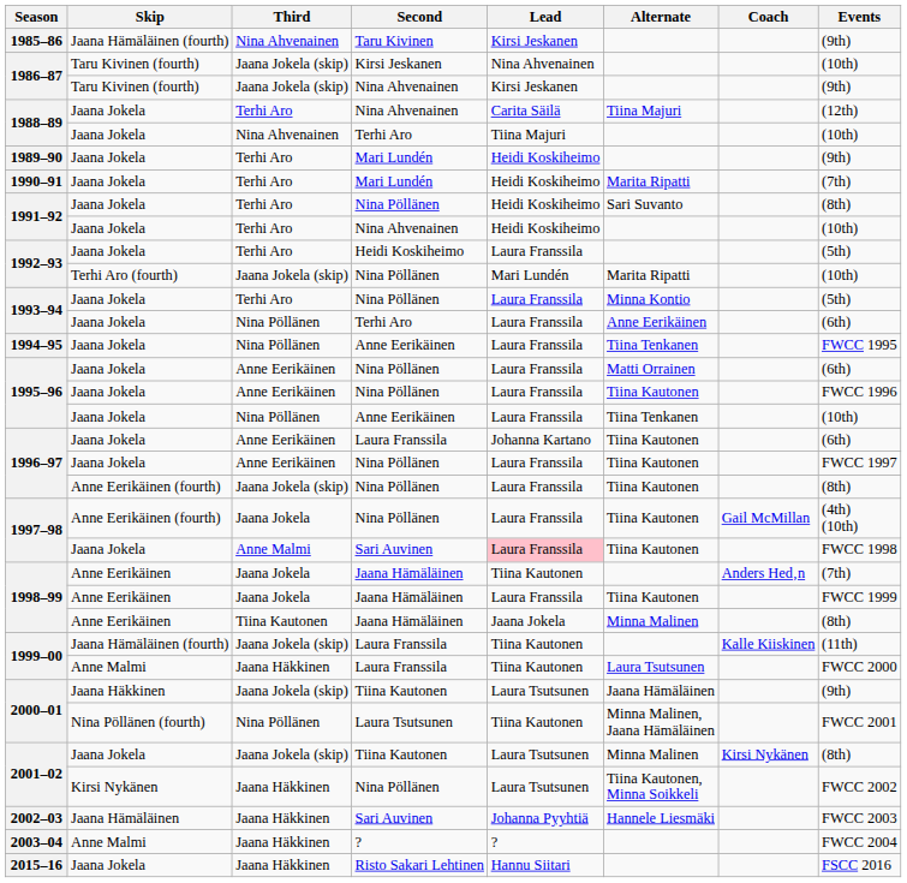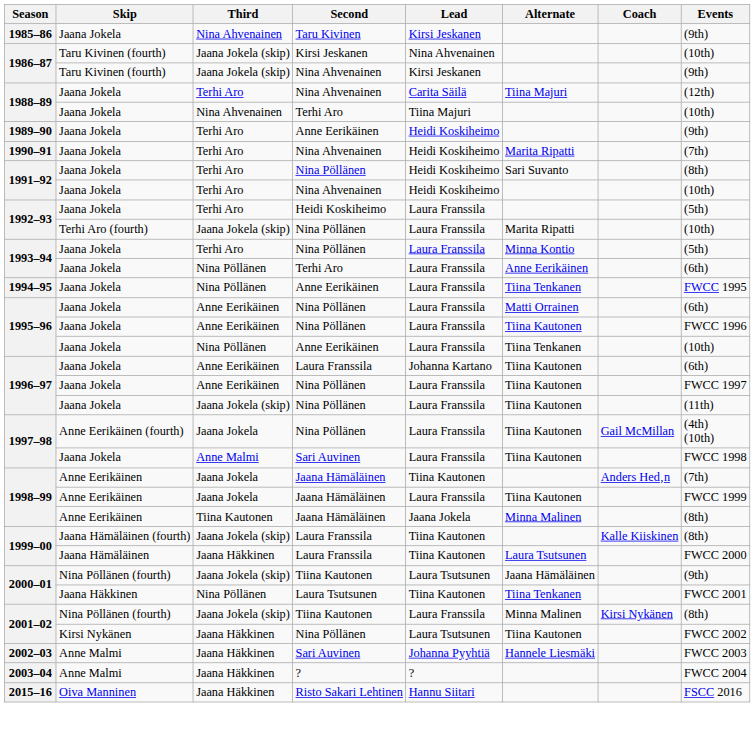1985–86 | Skip: Jaana Hämäläinen (fourth) -> Jaana Jokela
1989–90 | Second: Mari Lundén -> Anne Eerikäinen
1990–91 | Second: Mari Lundén -> Nina Ahvenainen
1992–93 / Jaana Jokela (skip) | Lead: Mari Lundén -> Laura Franssila
1996–97 / Jaana Jokela (skip) | Skip: Anne Eerikäinen (fourth) -> Jaana Jokela
1996–97 / Jaana Jokela (skip) | Events: (8th) -> (11th)
1997–98 / Anne Malmi | Lead: pink background -> no background
1999–00 / Jaana Jokela (skip) | Events: (11th) -> (8th)
1999–00 / Jaana Häkkinen | Skip: Anne Malmi -> Jaana Hämäläinen
2000–01 / Jaana Jokela (skip) | Skip: Jaana Häkkinen -> Nina Pöllänen (fourth)
2000–01 / Nina Pöllänen | Skip: Nina Pöllänen (fourth) -> Jaana Häkkinen
2000–01 / Nina Pöllänen | Alternate: Minna Malinen, Jaana Hämäläinen -> Tiina Tenkanen
2001–02 / Jaana Jokela (skip) | Skip: Jaana Jokela -> Nina Pöllänen (fourth)
2001–02 / Jaana Jokela (skip) | Lead: Laura Tsutsunen -> Laura Franssila
2001–02 / Jaana Häkkinen | Alternate: Tiina Kautonen, Minna Soikkeli -> Tiina Kautonen
2002–03 | Skip: Jaana Hämäläinen -> Anne Malmi
2015–16 | Skip: Jaana Jokela -> Oiva Manninen
